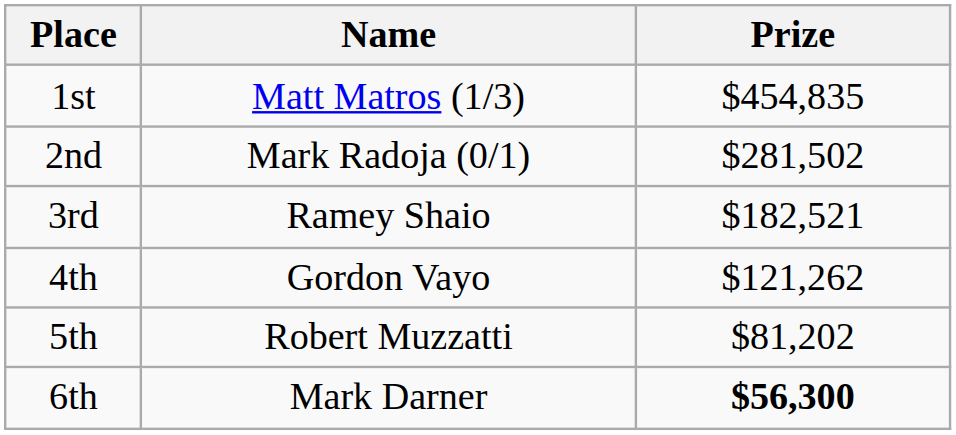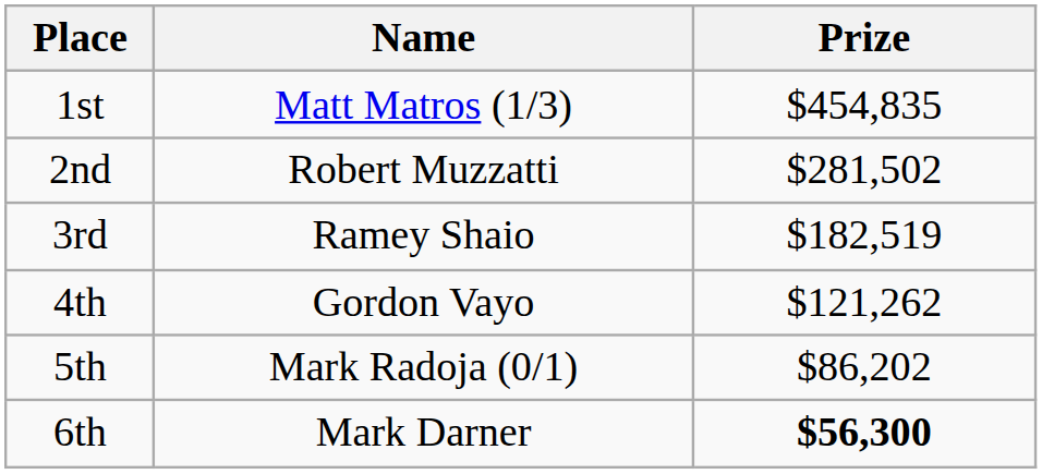2nd | Name: Mark Radoja (0/1) -> Robert Muzzatti
3rd | Prize: $182,521 -> $182,519
5th | Name: Robert Muzzatti -> Mark Radoja (0/1)
5th | Prize: $81,202 -> $86,202
